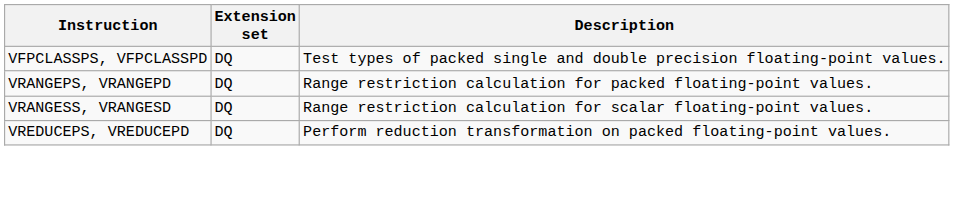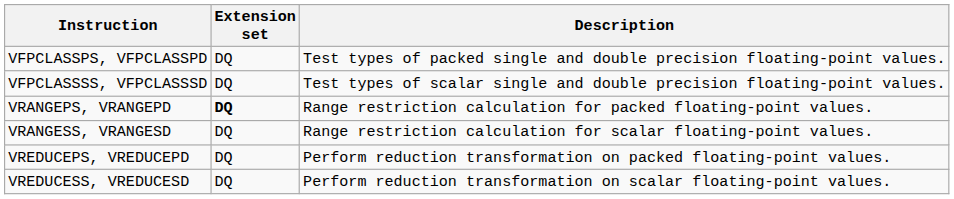+ row: VFPCLASSSS, VFPCLASSSD | DQ | Test types of scalar single and double precision floating-point values.
VRANGEPS, VRANGEPD | Extension set: normal -> bold
+ row: VREDUCESS, VREDUCESD | DQ | Perform reduction transformation on scalar floating-point values.
